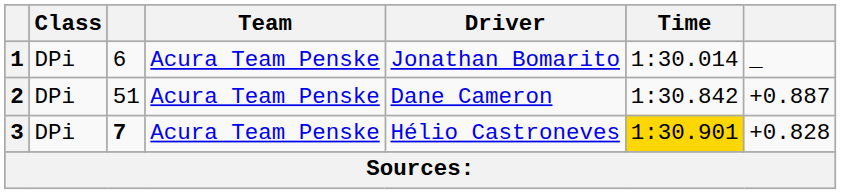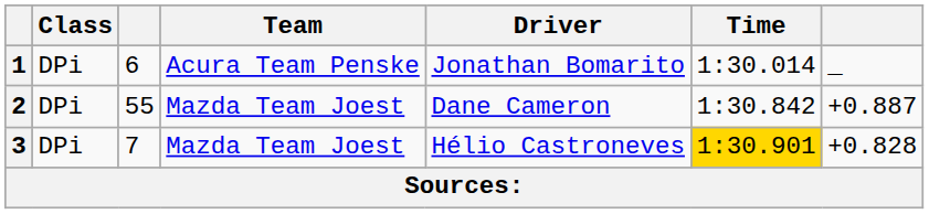2 | column 3: 51 -> 55
2 | Team: Acura Team Penske -> Mazda Team Joest
3 | column 3: bold -> normal
3 | Team: Acura Team Penske -> Mazda Team Joest
